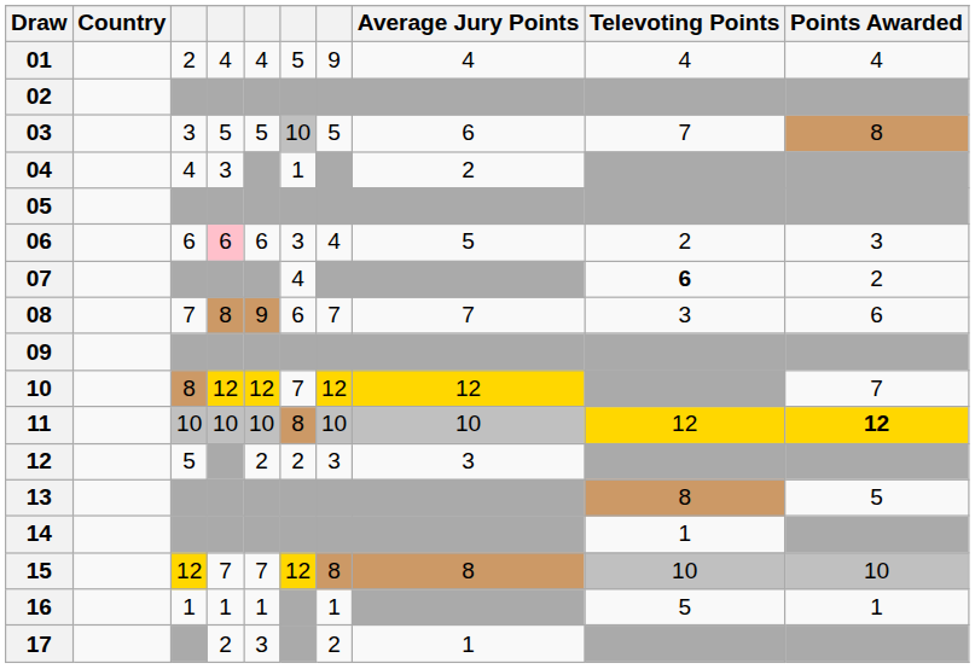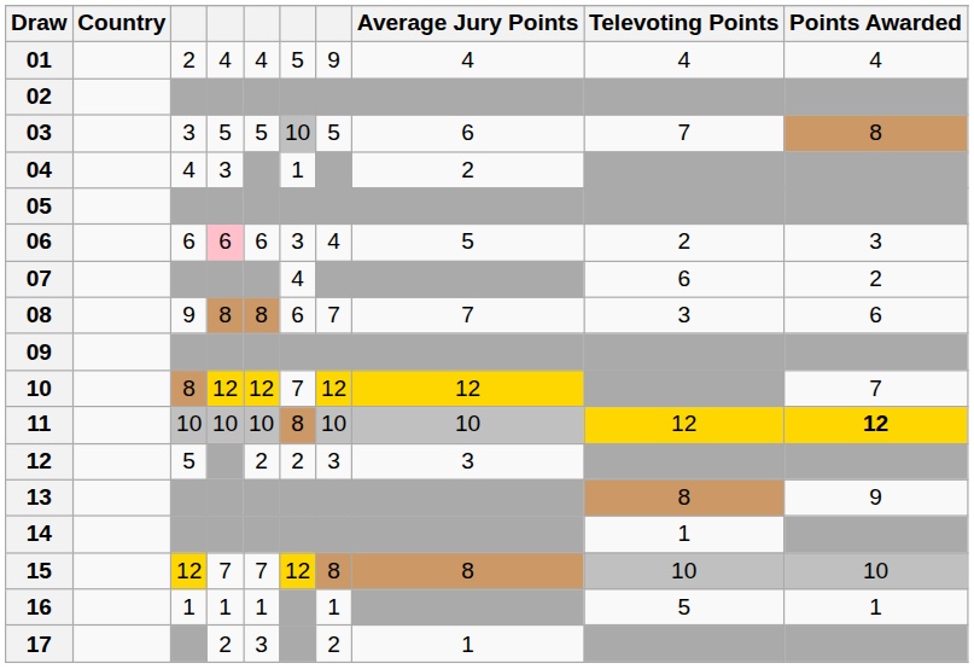07 | Televoting Points: bold -> normal
08 | column 3: 7 -> 9
08 | column 5: 9 -> 8
13 | Points Awarded: 5 -> 9
